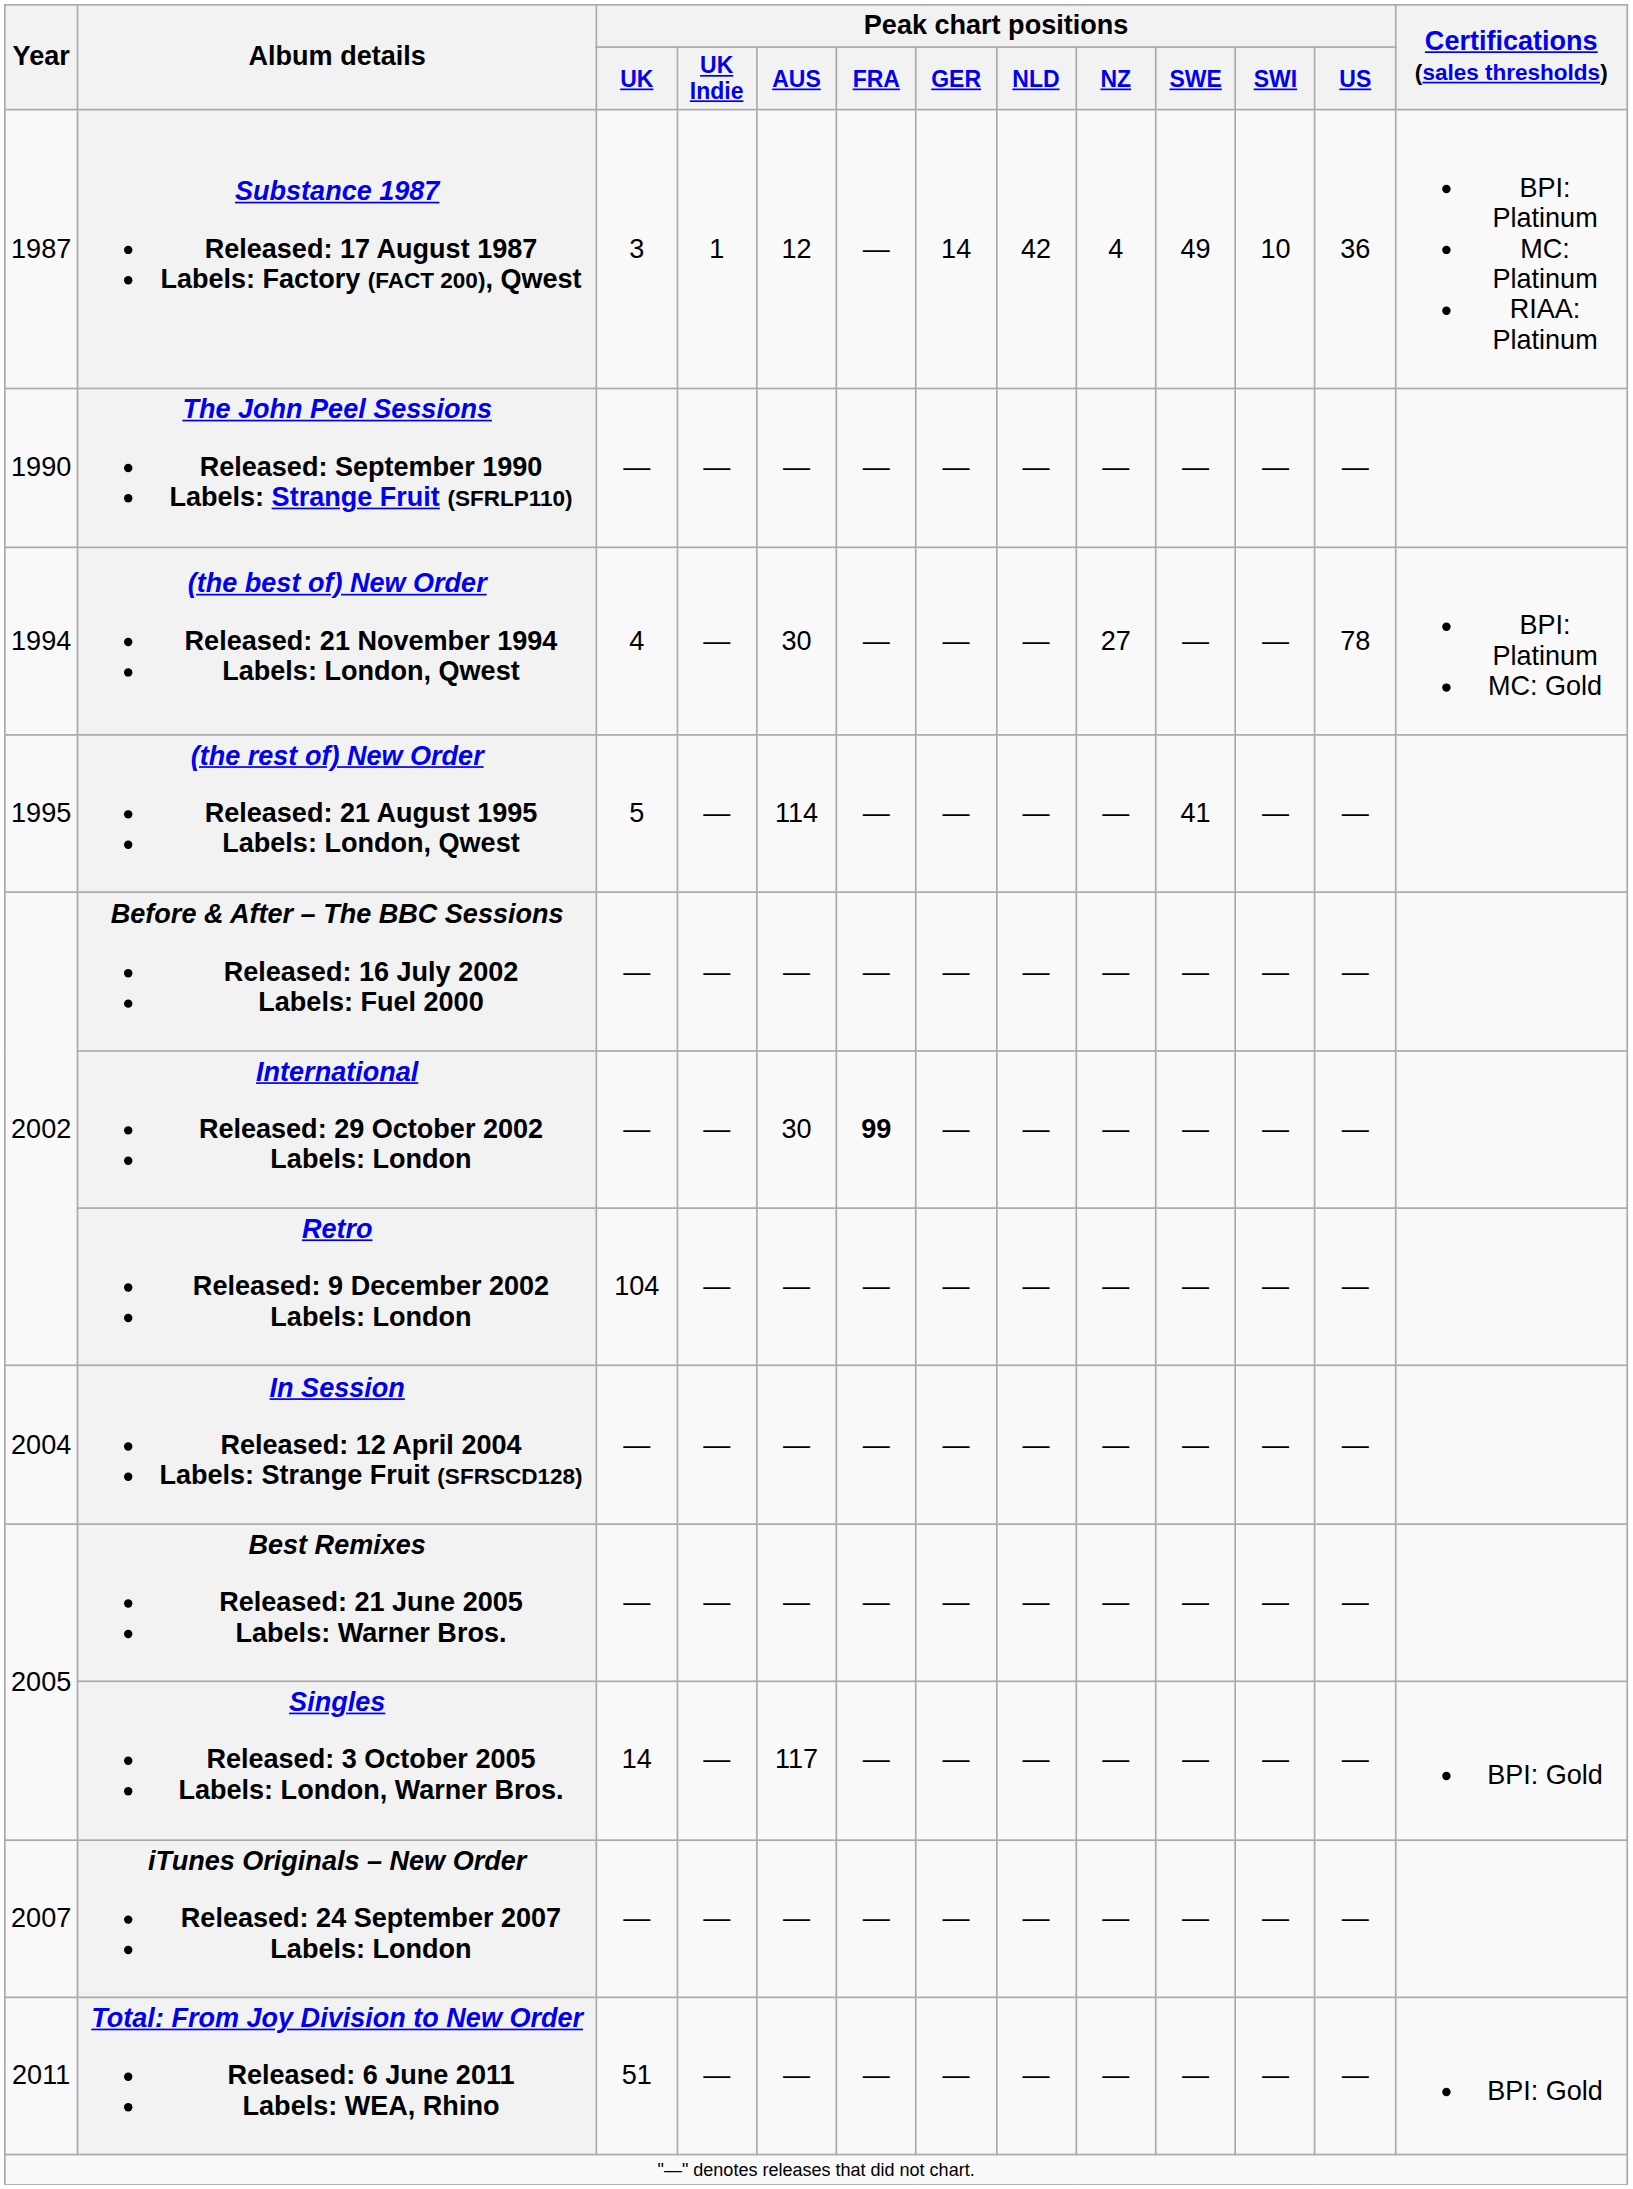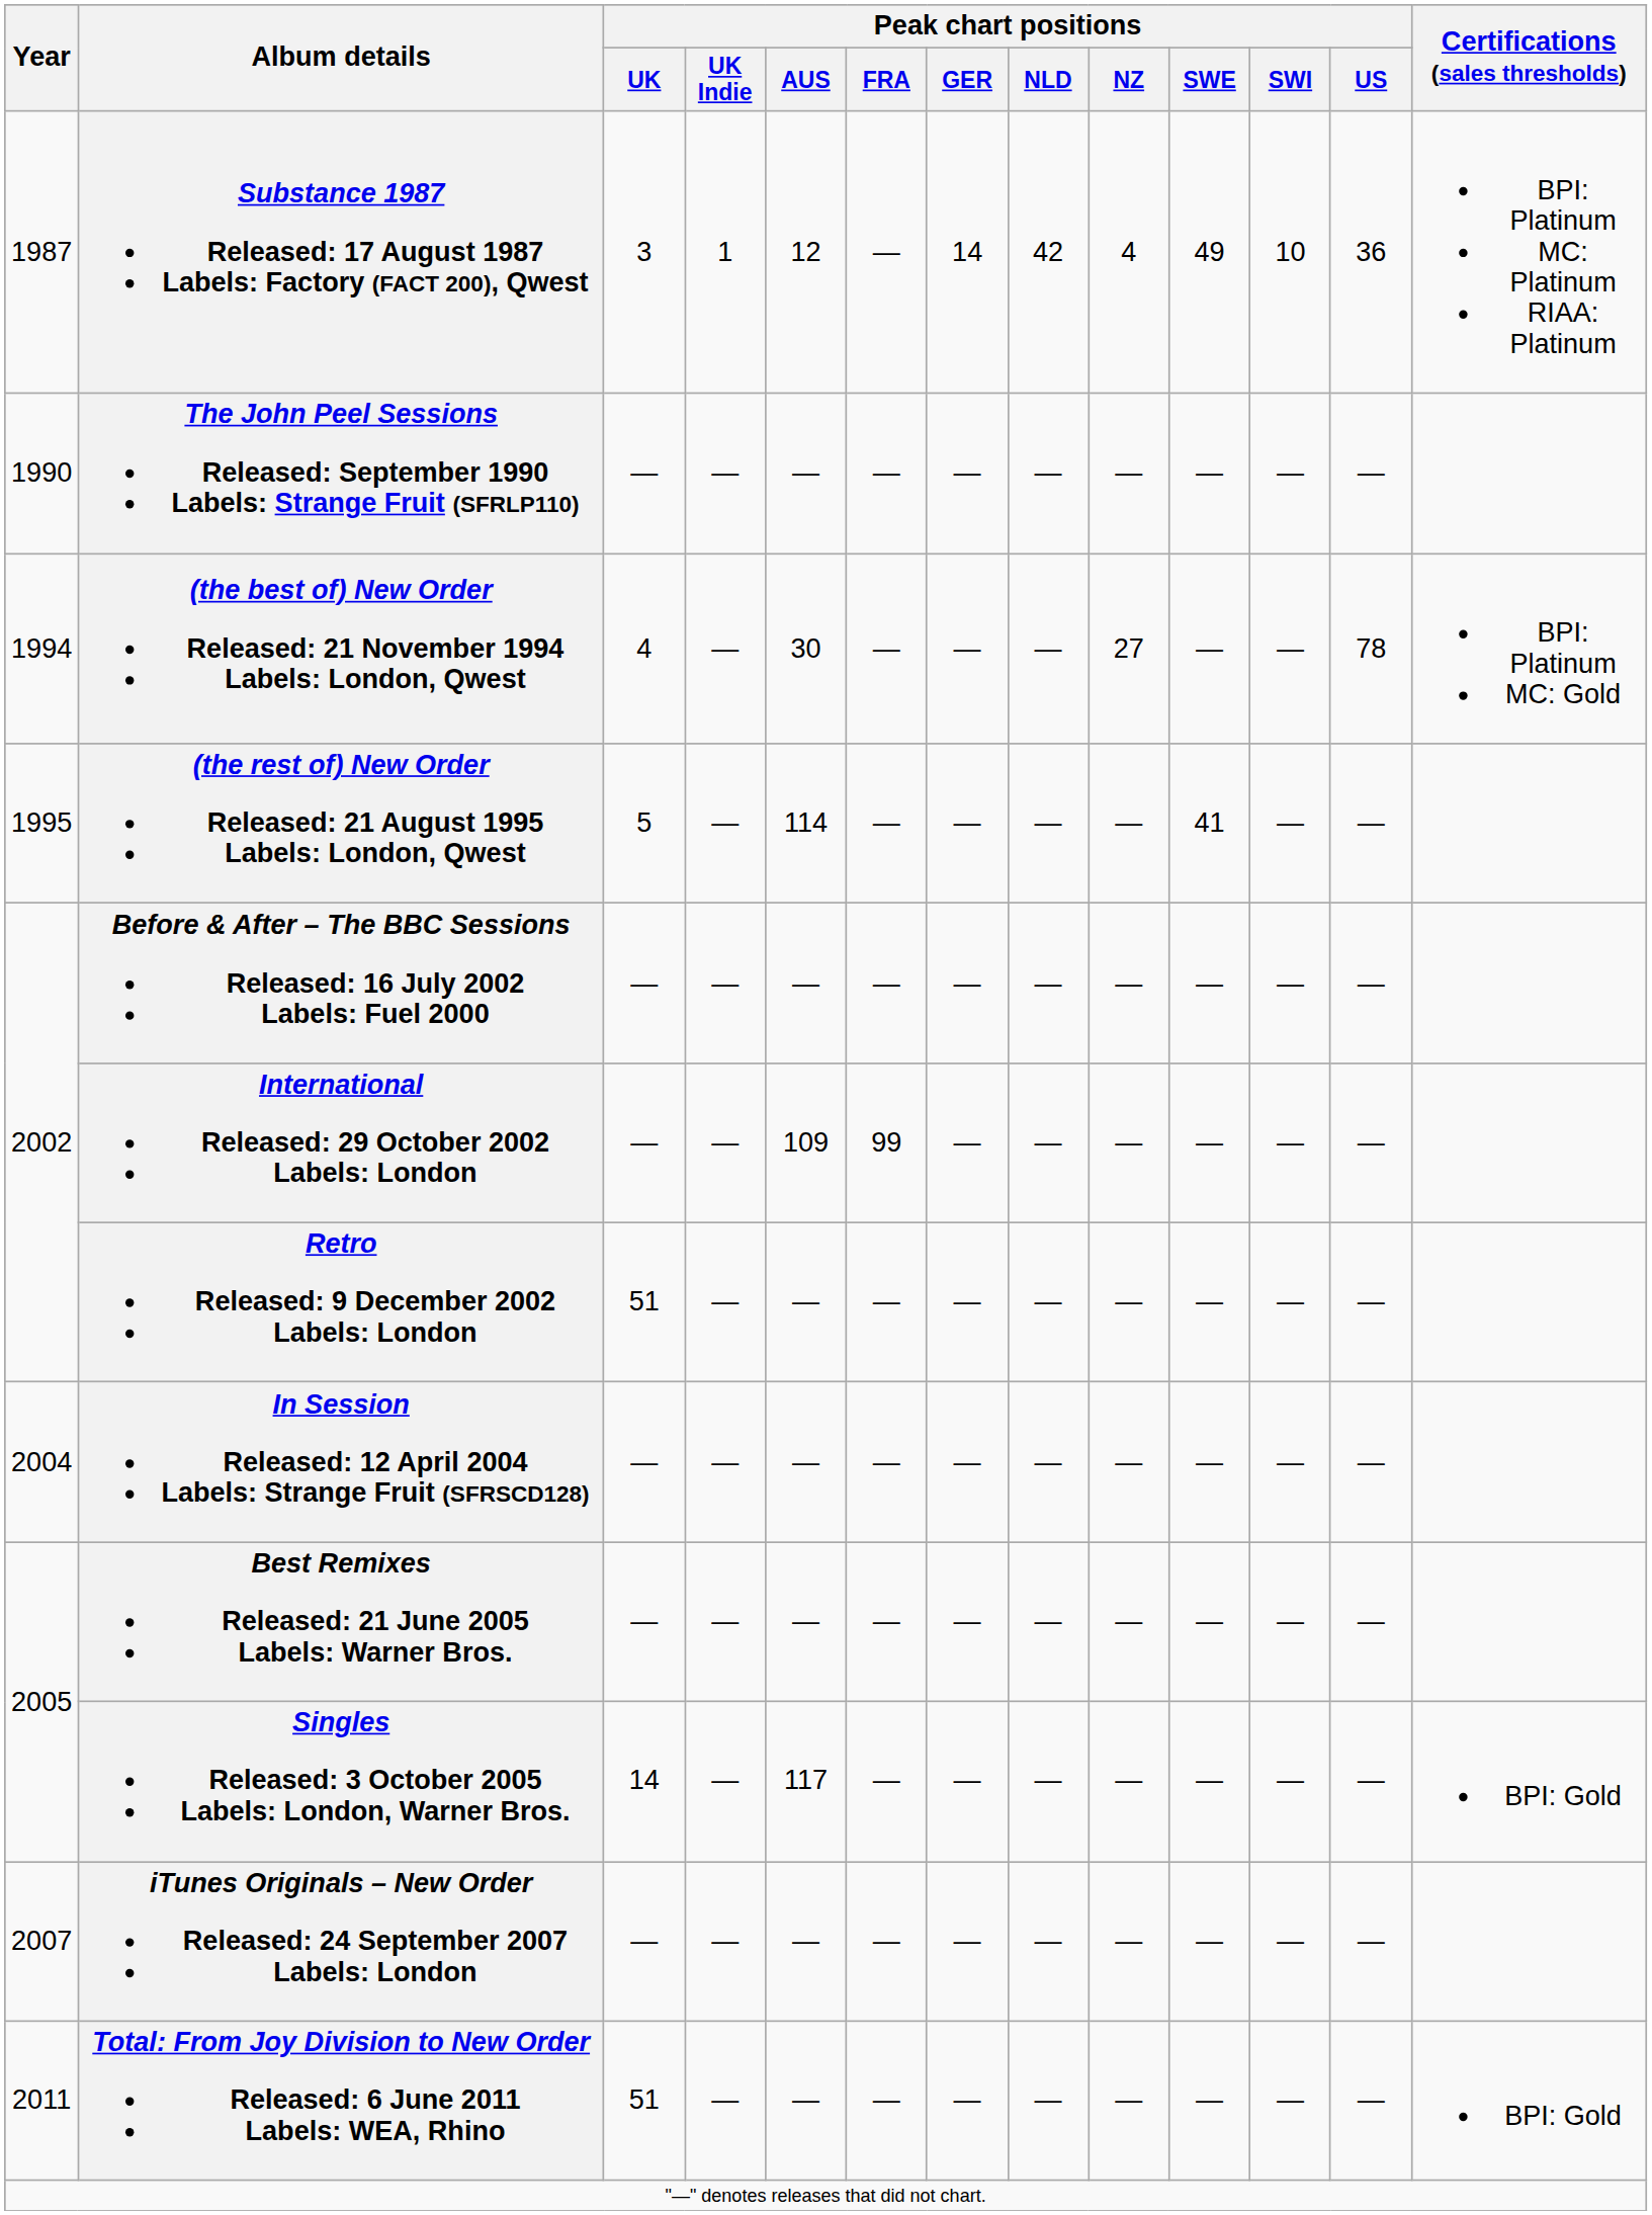International Released: 29 October 2002 Labels: London | Peak chart positions / AUS: 30 -> 109
International Released: 29 October 2002 Labels: London | Peak chart positions / FRA: bold -> normal
Retro Released: 9 December 2002 Labels: London | Peak chart positions / UK: 104 -> 51
